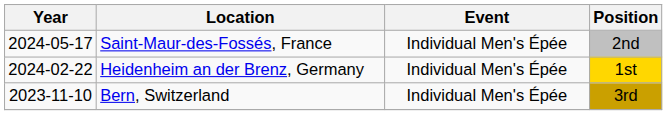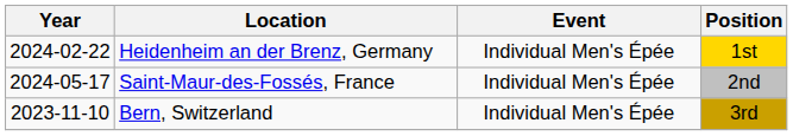rows swapped: Saint-Maur-des-Fossés, France <-> Heidenheim an der Brenz, Germany
